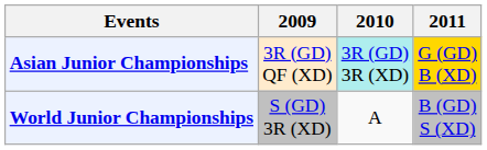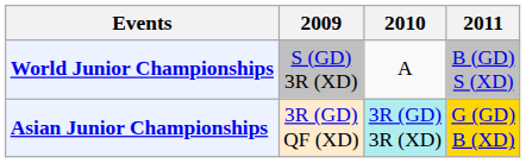rows swapped: Asian Junior Championships <-> World Junior Championships
